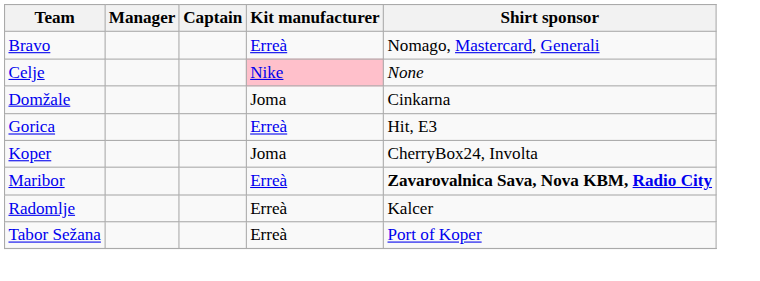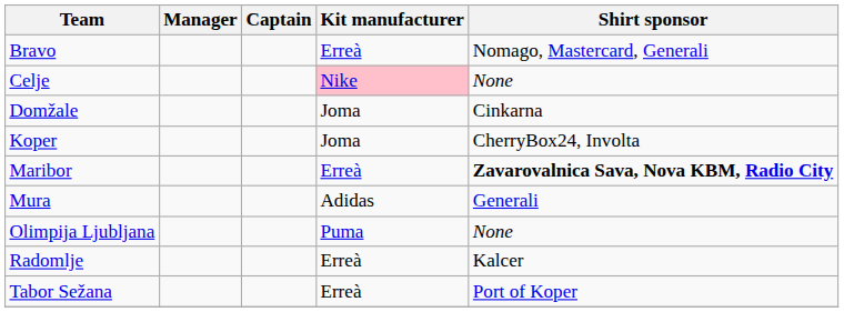- row: Gorica | Erreà | Hit, E3
+ row: Mura | Adidas | Generali
+ row: Olimpija Ljubljana | Puma | None
